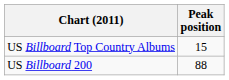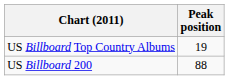US Billboard Top Country Albums | Peak position: 15 -> 19
